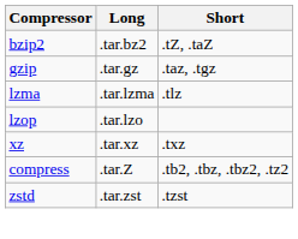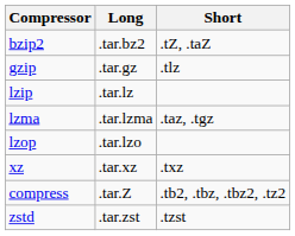gzip | Short: .taz, .tgz -> .tlz
+ row: lzip | .tar.lz
lzma | Short: .tlz -> .taz, .tgz
